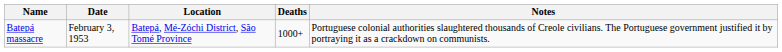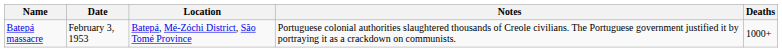columns swapped: Deaths <-> Notes
